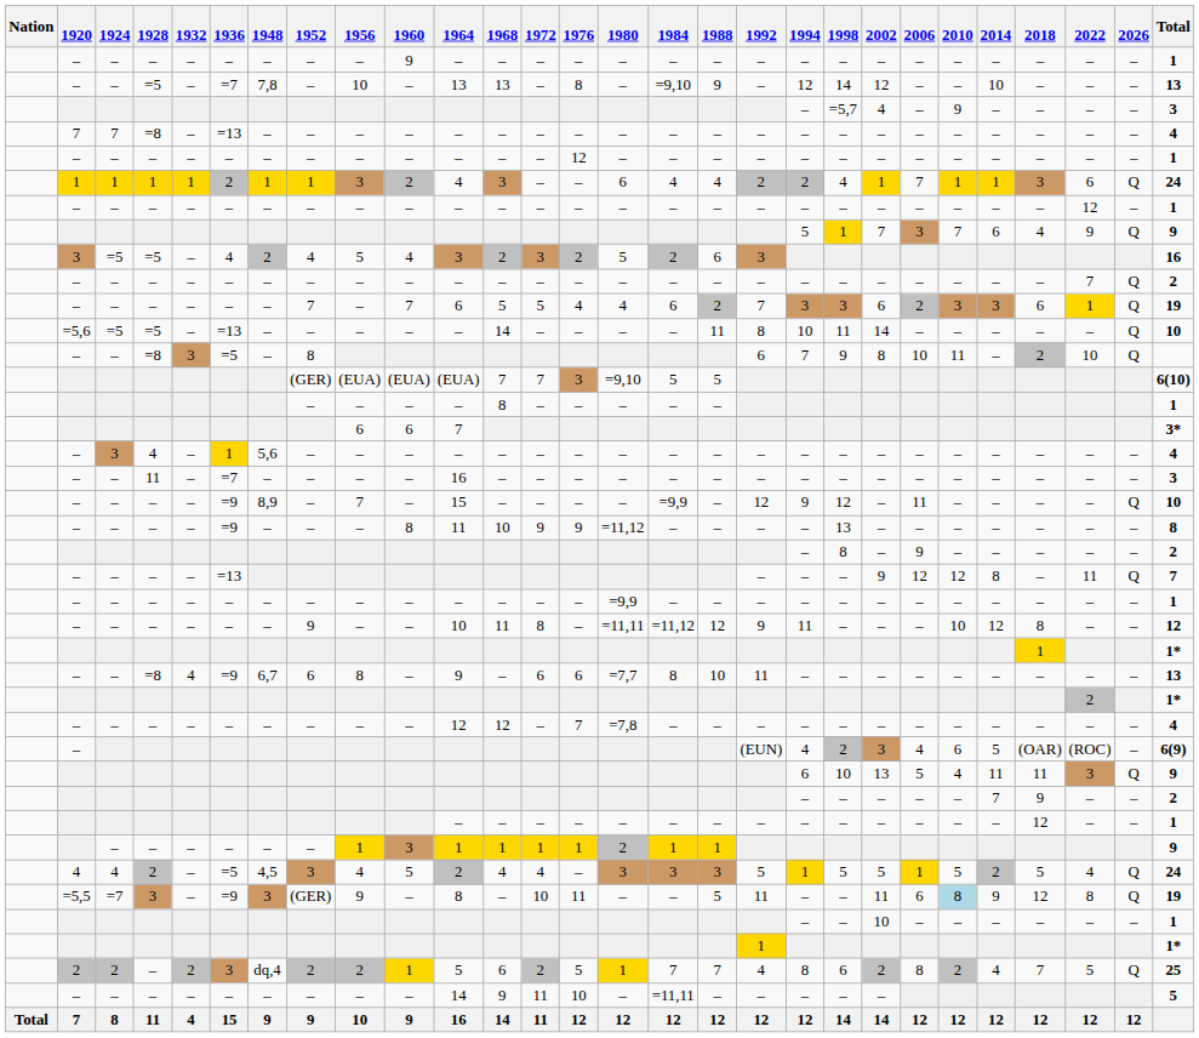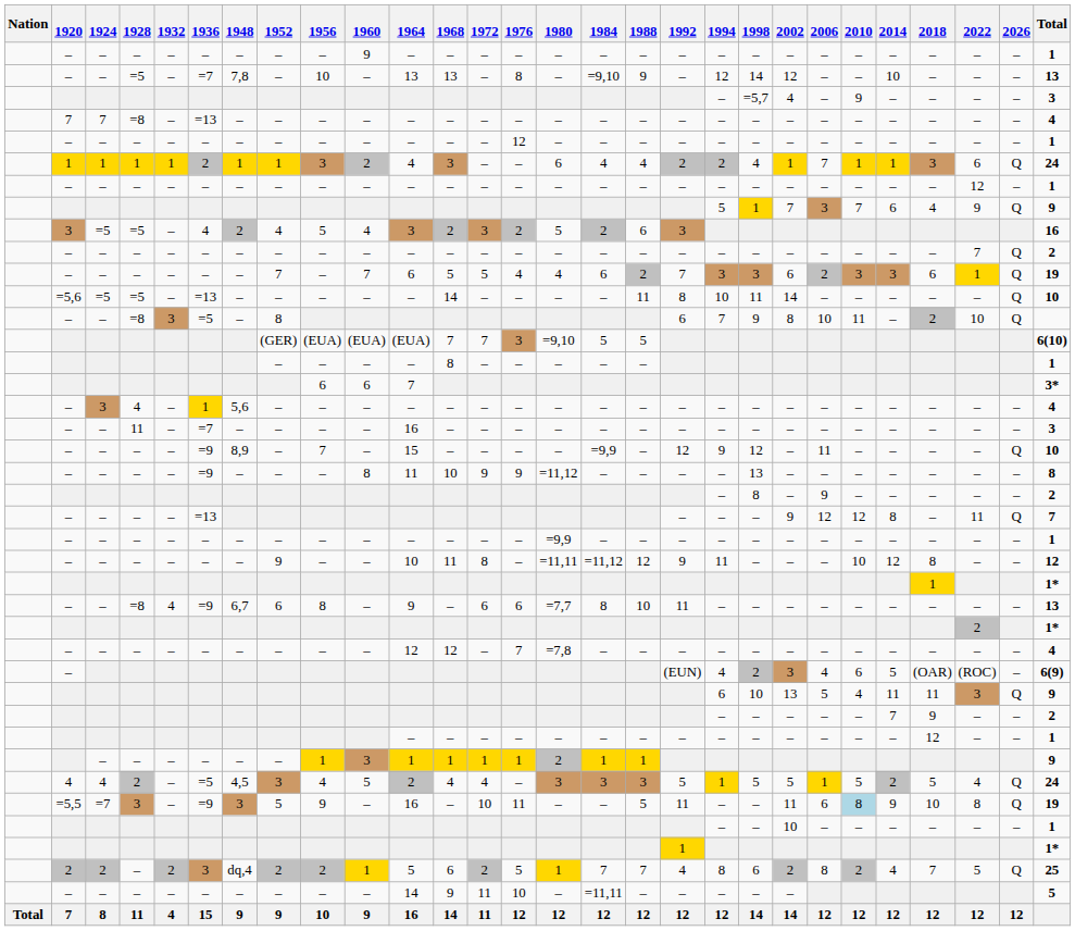=5,5 | 1952: (GER) -> 5
=5,5 | 1964: 8 -> 16
=5,5 | 2018: 12 -> 10
